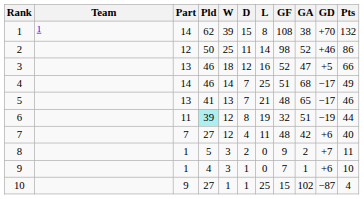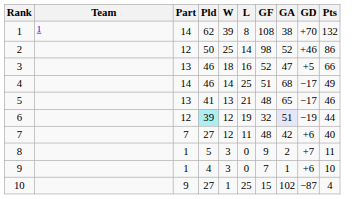- column: D | 15 | 11 | 12 | 7 | 7 | 8 | 4 | 2 | 1 | 1
6 | Part: 11 -> 12
6 | GA: no background -> lavender background
